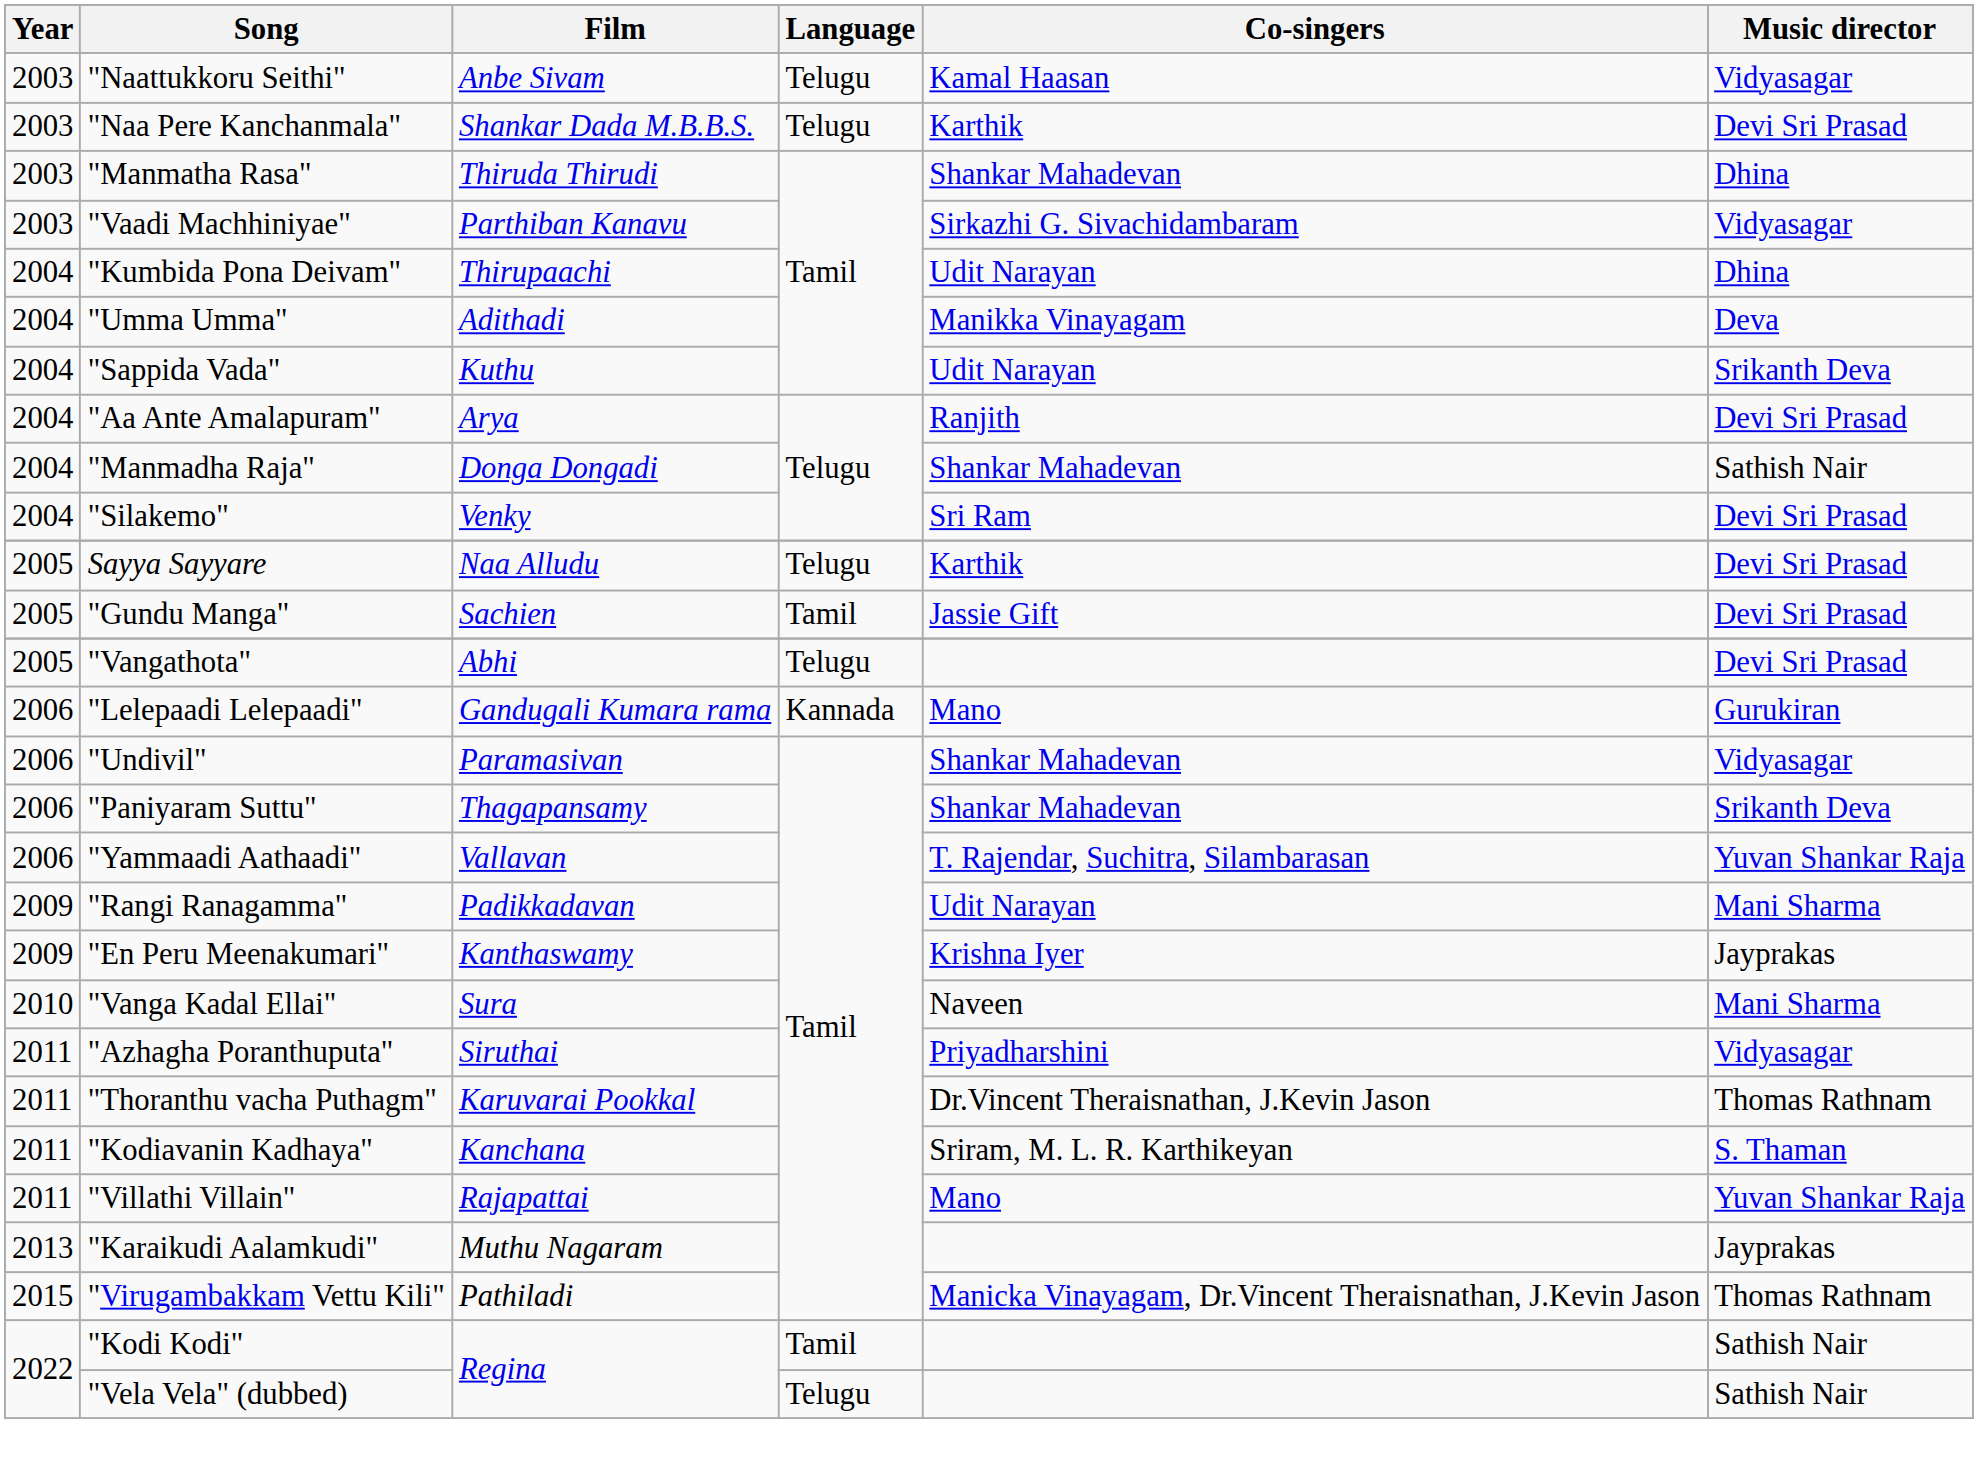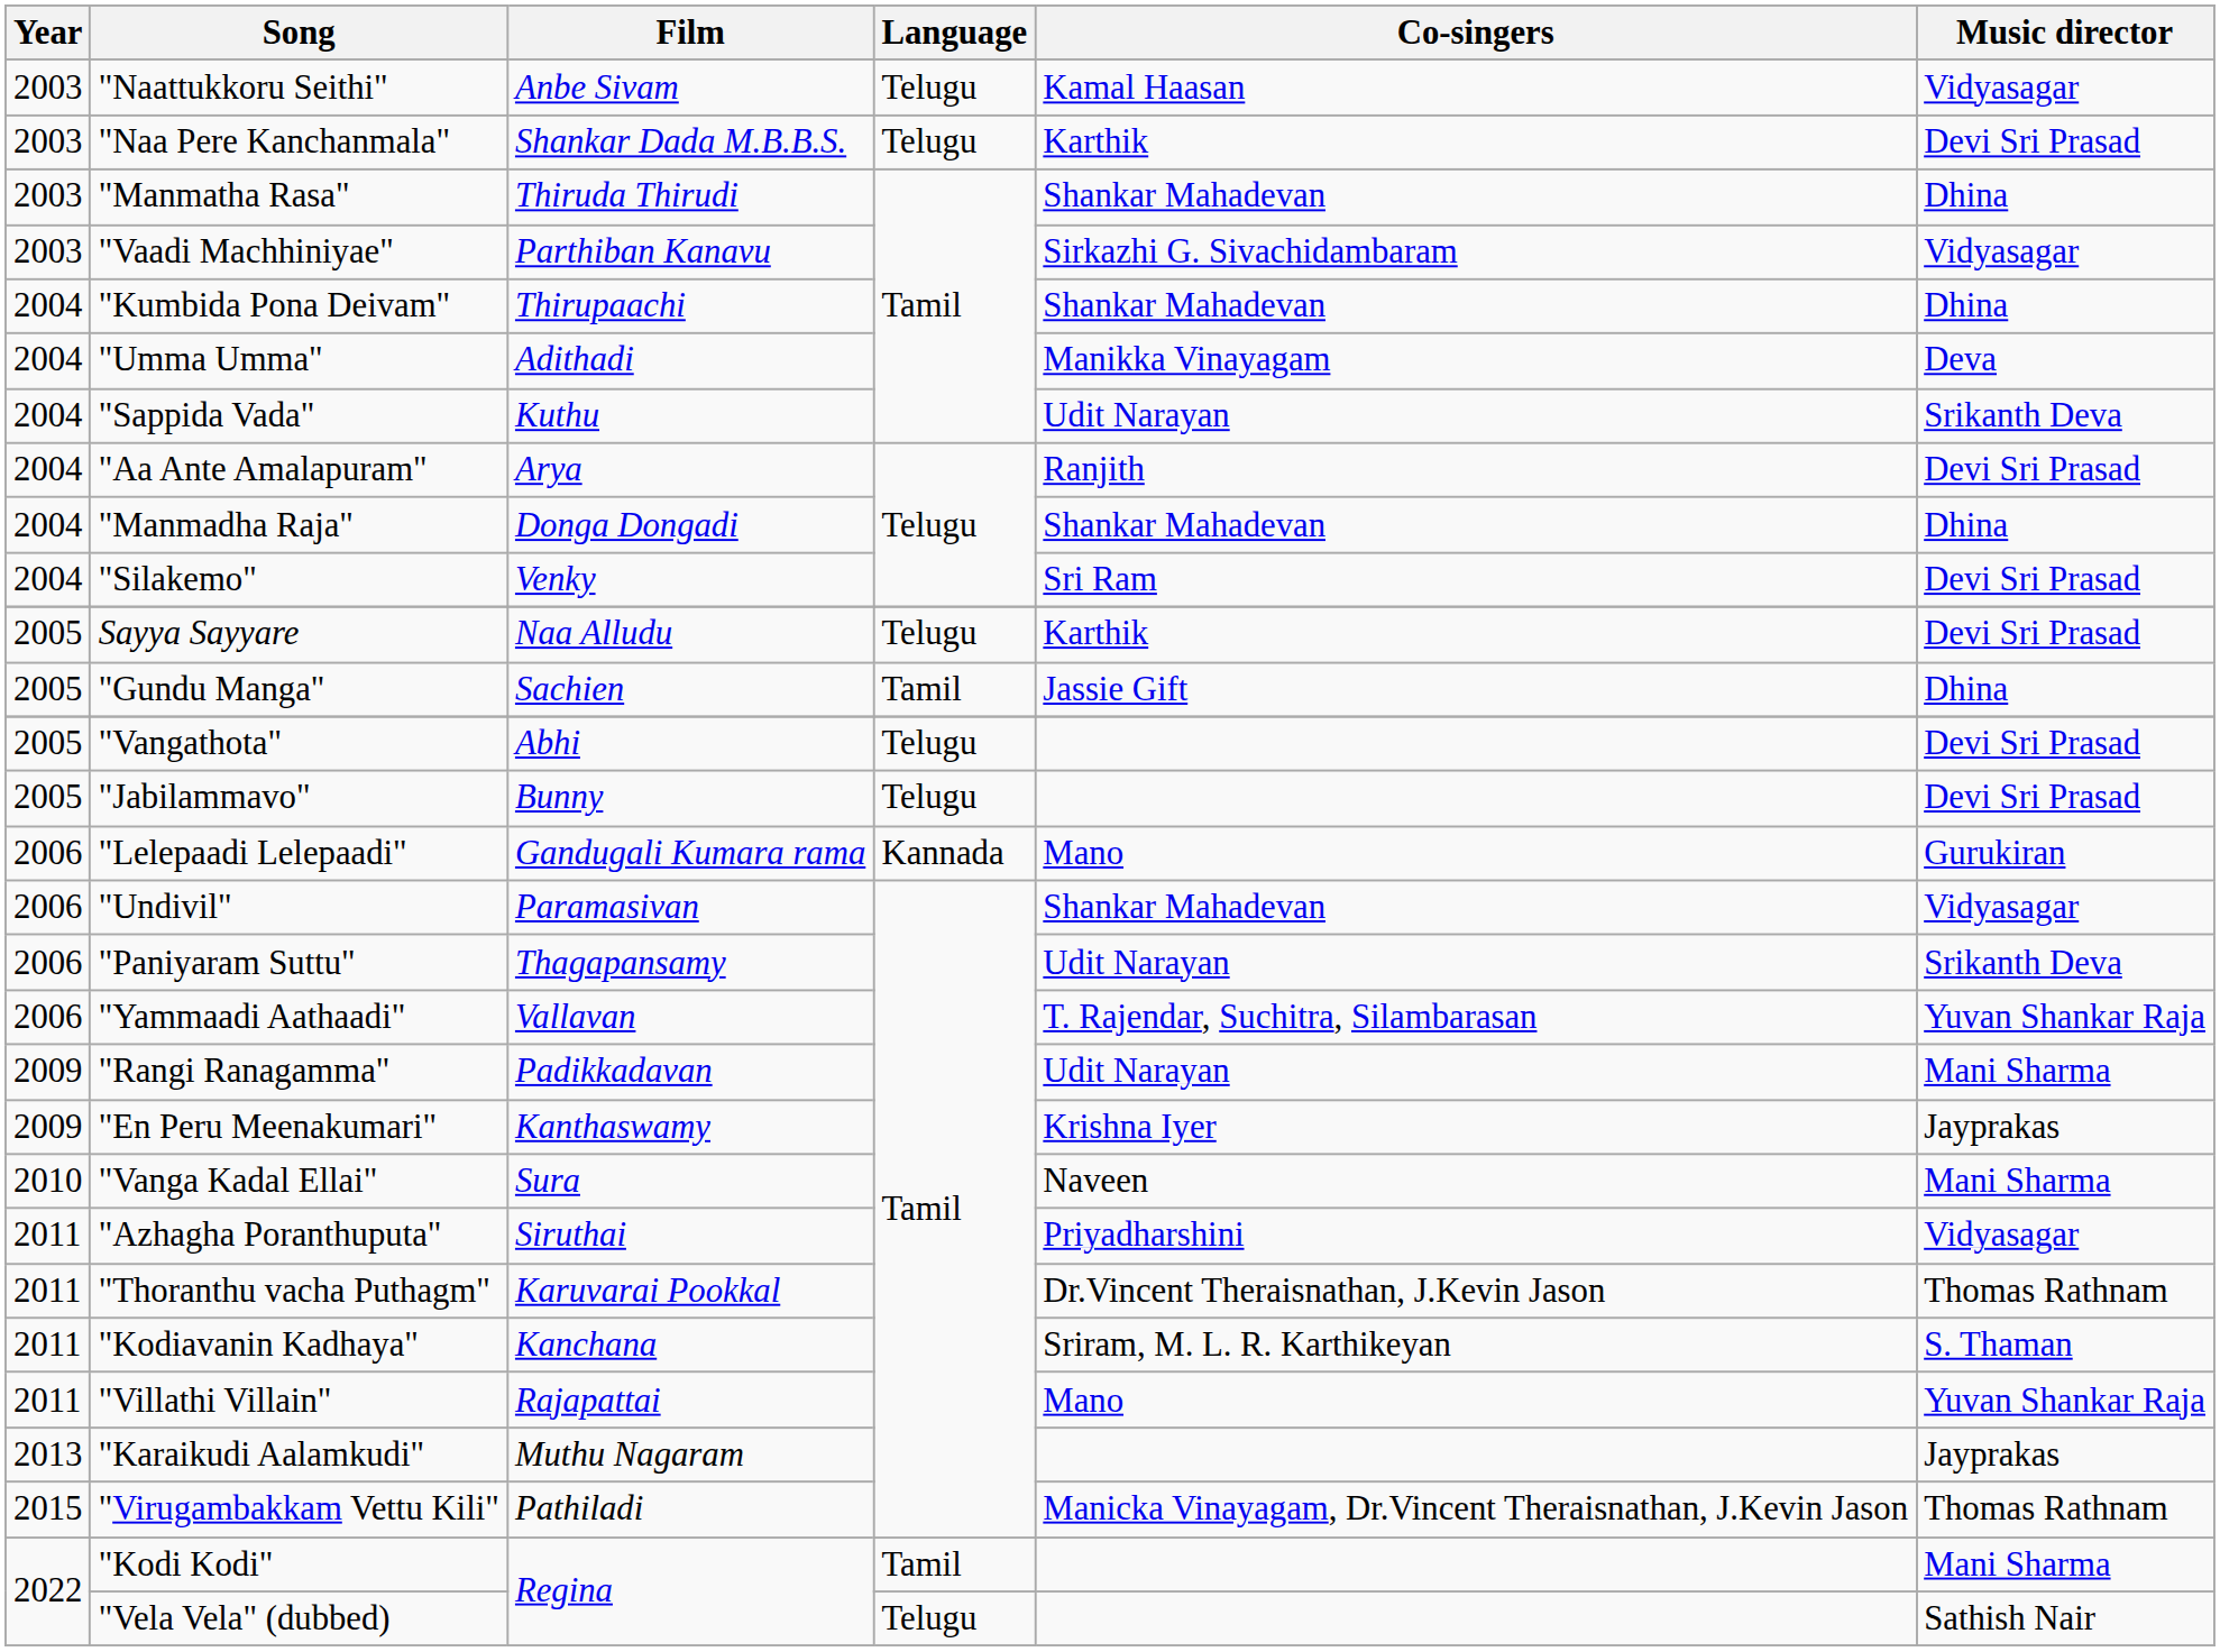"Kumbida Pona Deivam" | Co-singers: Udit Narayan -> Shankar Mahadevan
"Manmadha Raja" | Music director: Sathish Nair -> Dhina
"Gundu Manga" | Music director: Devi Sri Prasad -> Dhina
+ row: 2005 | "Jabilammavo" | Bunny | Telugu | Devi Sri Prasad
"Paniyaram Suttu" | Co-singers: Shankar Mahadevan -> Udit Narayan
"Kodi Kodi" | Music director: Sathish Nair -> Mani Sharma
